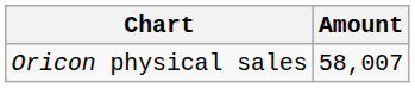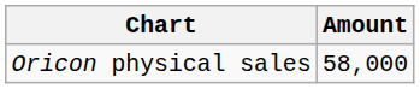Oricon physical sales | Amount: 58,007 -> 58,000
